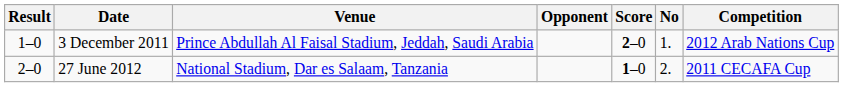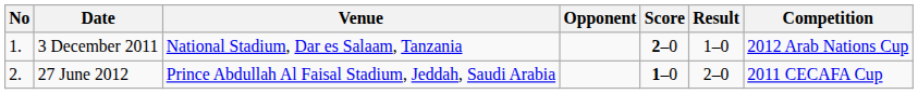columns swapped: No <-> Result
3 December 2011 | Venue: Prince Abdullah Al Faisal Stadium, Jeddah, Saudi Arabia -> National Stadium, Dar es Salaam, Tanzania
27 June 2012 | Venue: National Stadium, Dar es Salaam, Tanzania -> Prince Abdullah Al Faisal Stadium, Jeddah, Saudi Arabia
